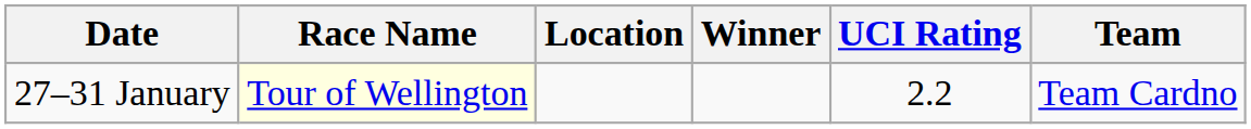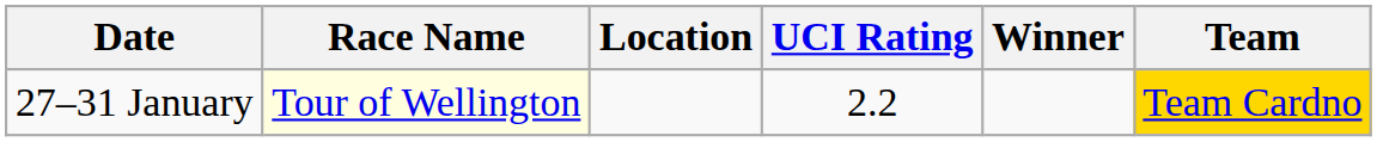columns swapped: UCI Rating <-> Winner
27–31 January | Team: no background -> gold background
